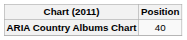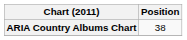ARIA Country Albums Chart | Position: 40 -> 38
